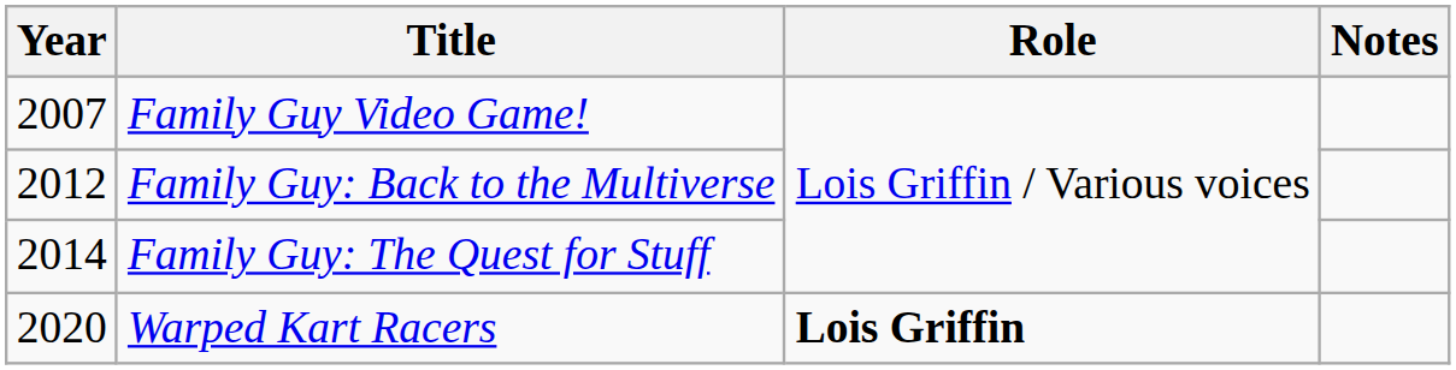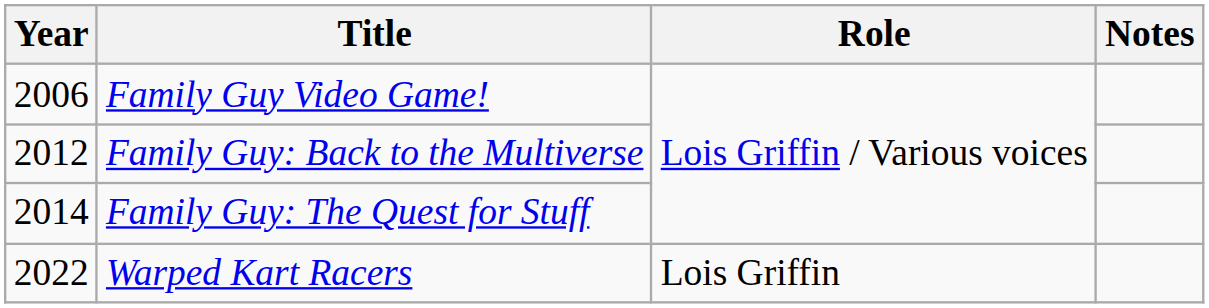Family Guy Video Game! | Year: 2007 -> 2006
Warped Kart Racers | Year: 2020 -> 2022
Warped Kart Racers | Role: bold -> normal
